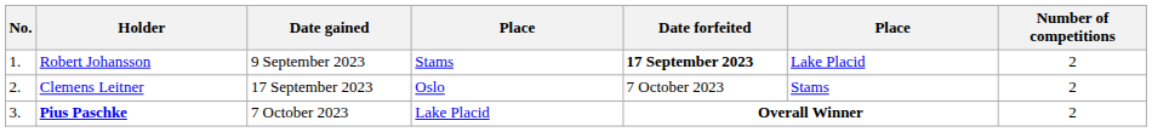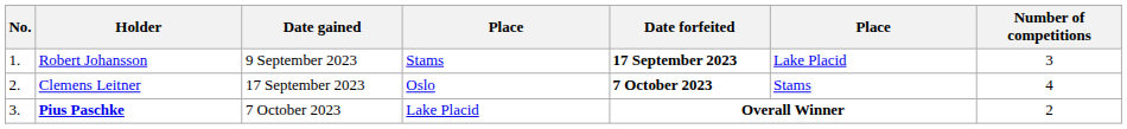Robert Johansson | Number of competitions: 2 -> 3
Clemens Leitner | Date forfeited: normal -> bold
Clemens Leitner | Number of competitions: 2 -> 4
